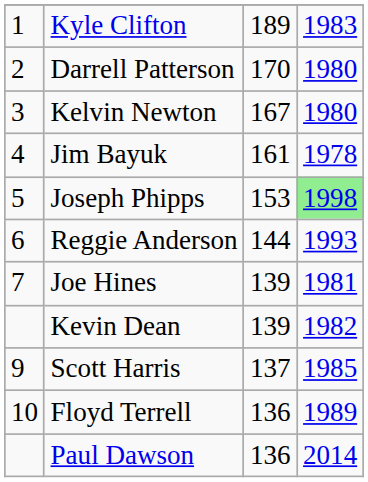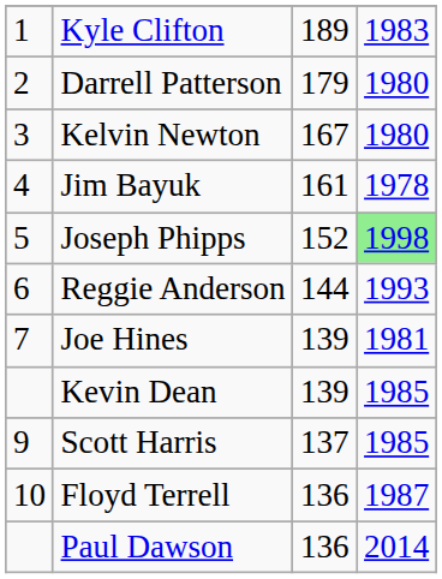Darrell Patterson | column 3: 170 -> 179
Joseph Phipps | column 3: 153 -> 152
Kevin Dean | column 4: 1982 -> 1985
Floyd Terrell | column 4: 1989 -> 1987
